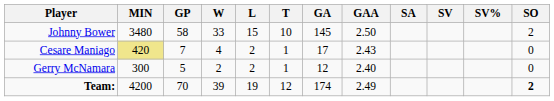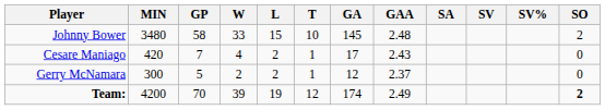Johnny Bower | GAA: 2.50 -> 2.48
Cesare Maniago | MIN: khaki background -> no background
Gerry McNamara | GAA: 2.40 -> 2.37
